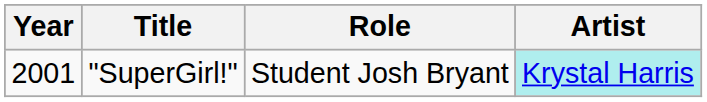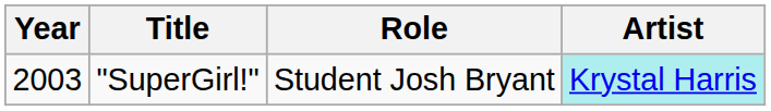"SuperGirl!" | Year: 2001 -> 2003
